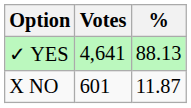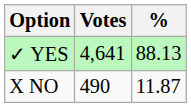X NO | Votes: 601 -> 490
